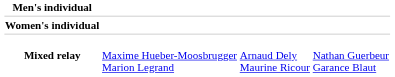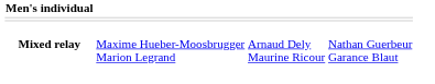- row: Women's individual
